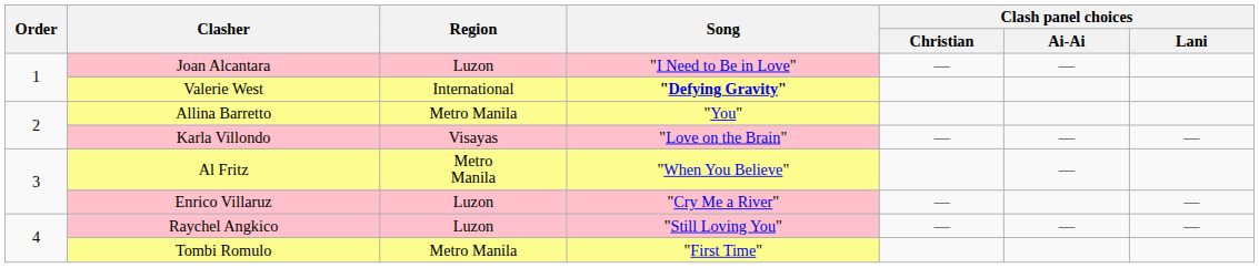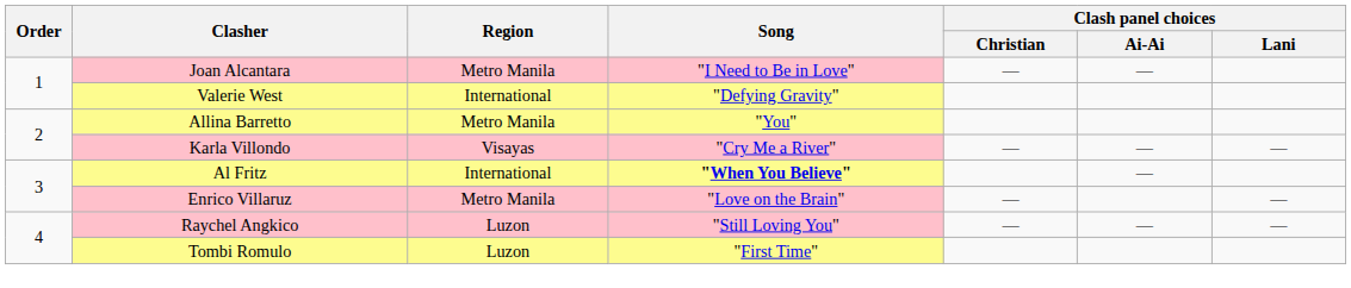Joan Alcantara | Region: Luzon -> Metro Manila
Valerie West | Song: bold -> normal
Karla Villondo | Song: "Love on the Brain" -> "Cry Me a River"
Al Fritz | Region: Metro Manila -> International
Al Fritz | Song: normal -> bold
Enrico Villaruz | Region: Luzon -> Metro Manila
Enrico Villaruz | Song: "Cry Me a River" -> "Love on the Brain"
Tombi Romulo | Region: Metro Manila -> Luzon
